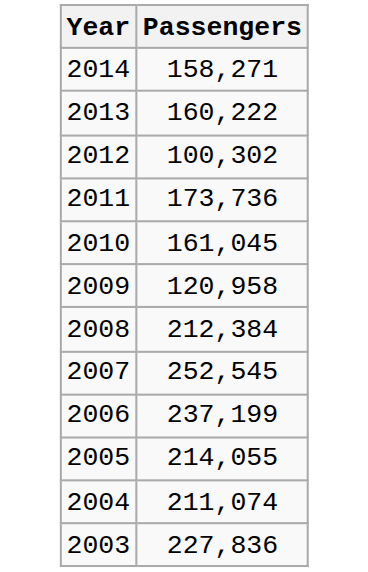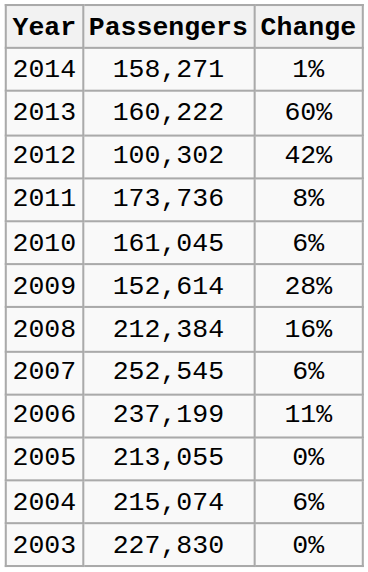+ column: Change | 1% | 60% | 42% | 8% | 6% | 28% | 16% | 6% | 11% | 0% | 6% | 0%
2009 | Passengers: 120,958 -> 152,614
2005 | Passengers: 214,055 -> 213,055
2004 | Passengers: 211,074 -> 215,074
2003 | Passengers: 227,836 -> 227,830
